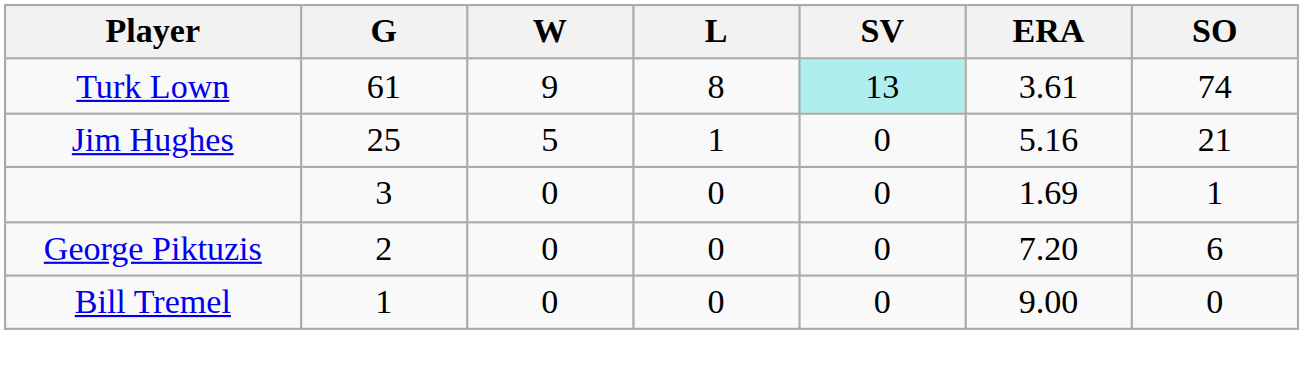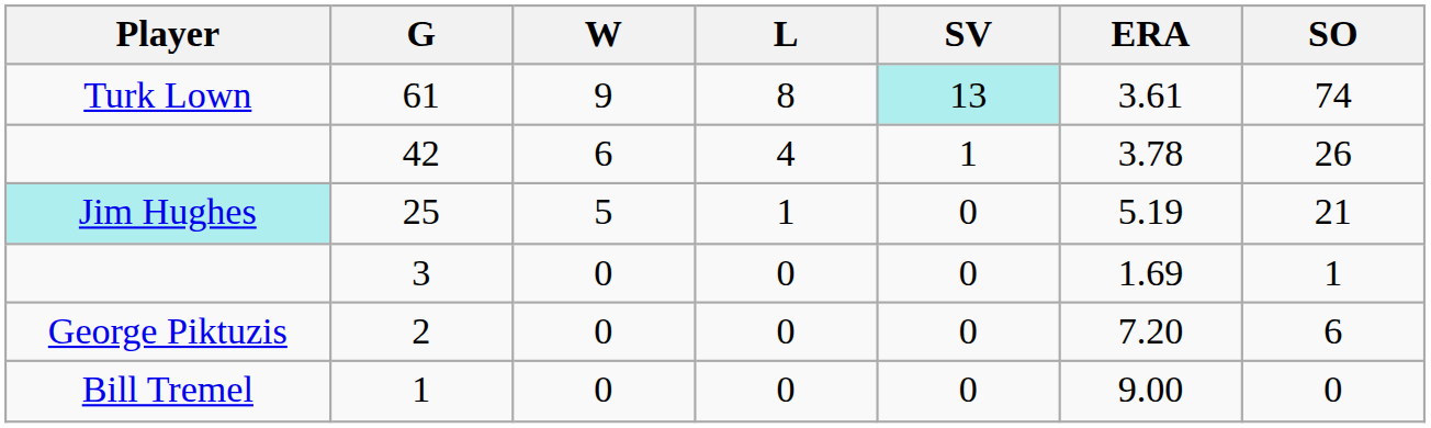+ row: 42 | 6 | 4 | 1 | 3.78 | 26
25 | Player: no background -> paleturquoise background
25 | ERA: 5.16 -> 5.19
